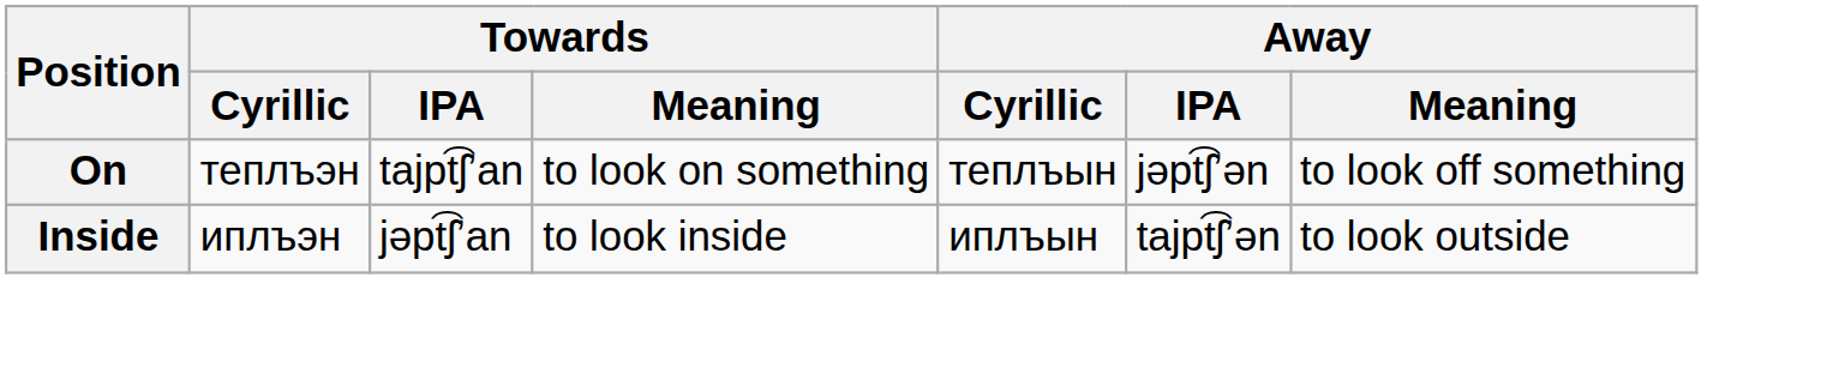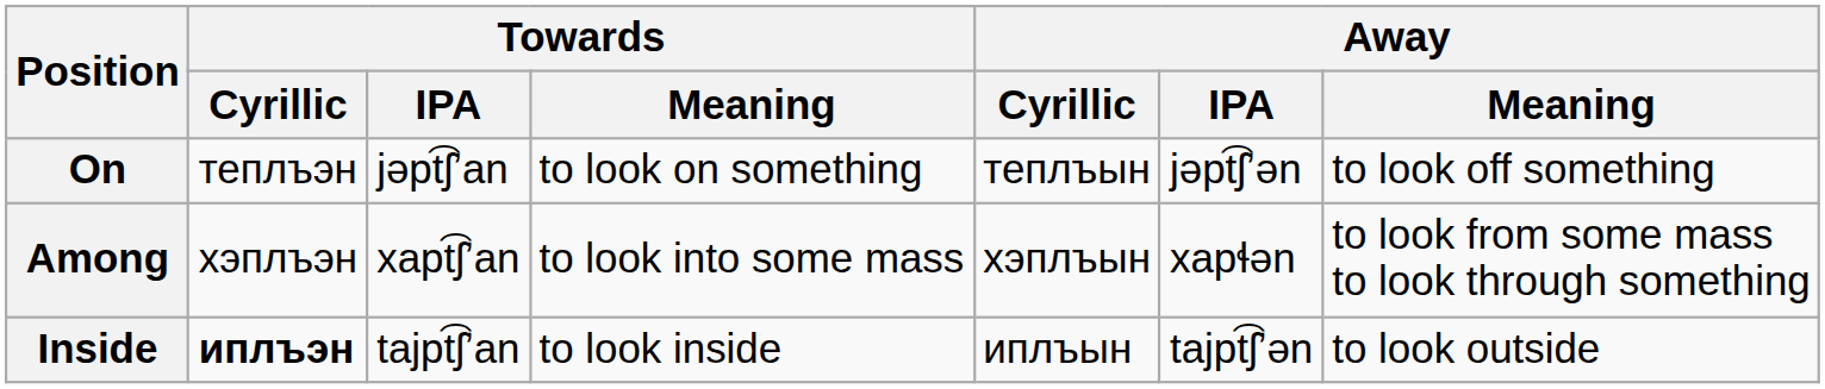On | Towards / IPA: tajpt͡ʃʼan -> jəpt͡ʃʼan
+ row: Among | хэплъэн | xapt͡ʃʼan | to look into some mass | хэплъын | xapɬən | to look from some mass to look through something
Inside | Towards / Cyrillic: normal -> bold
Inside | Towards / IPA: jəpt͡ʃʼan -> tajpt͡ʃʼan
